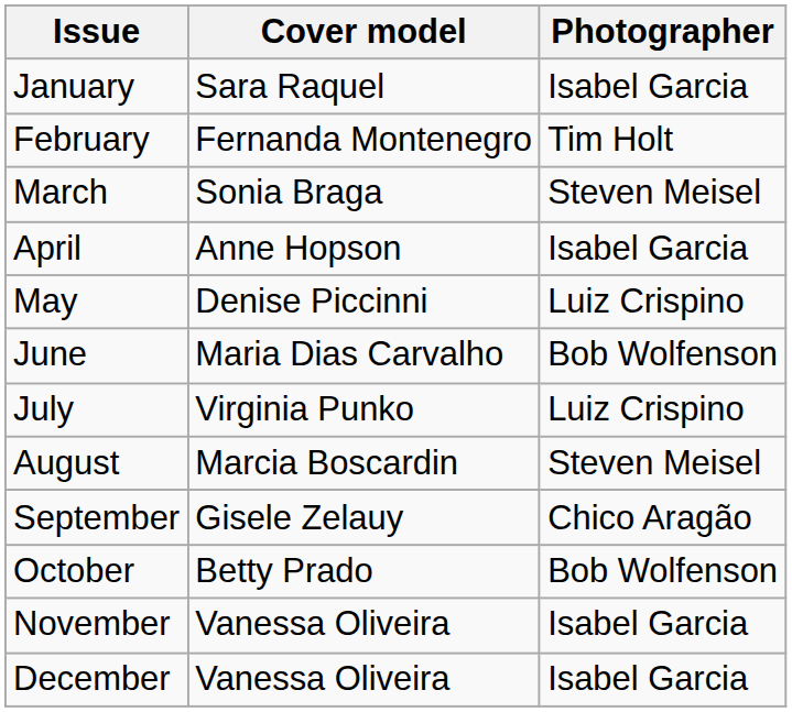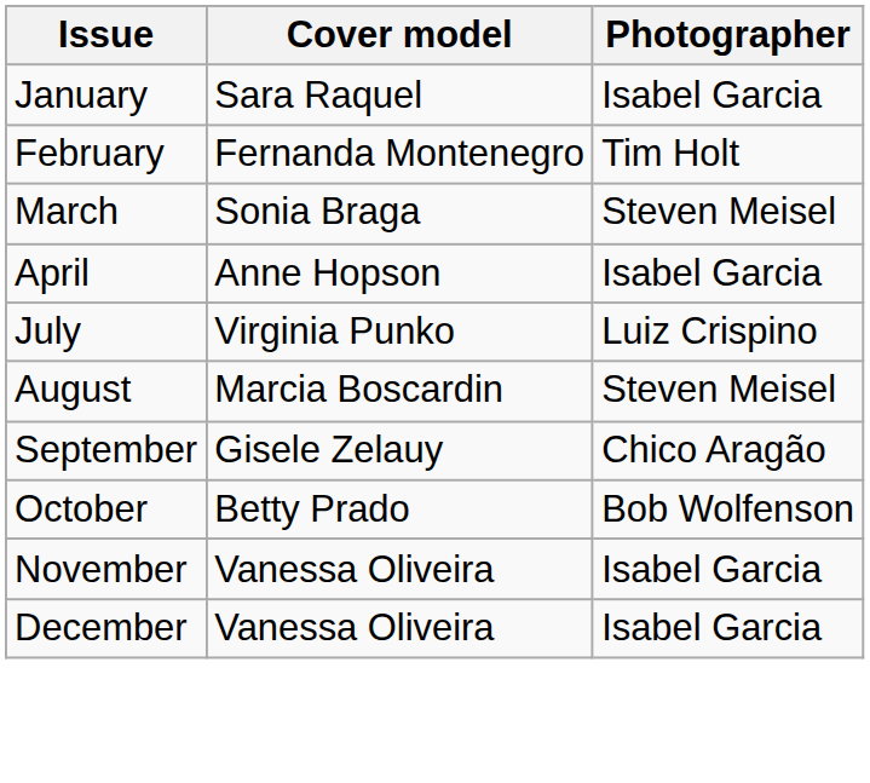- row: May | Denise Piccinni | Luiz Crispino
- row: June | Maria Dias Carvalho | Bob Wolfenson
